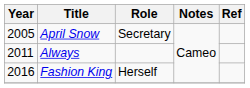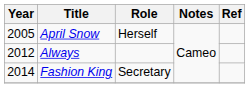April Snow | Role: Secretary -> Herself
Always | Year: 2011 -> 2012
Fashion King | Year: 2016 -> 2014
Fashion King | Role: Herself -> Secretary
